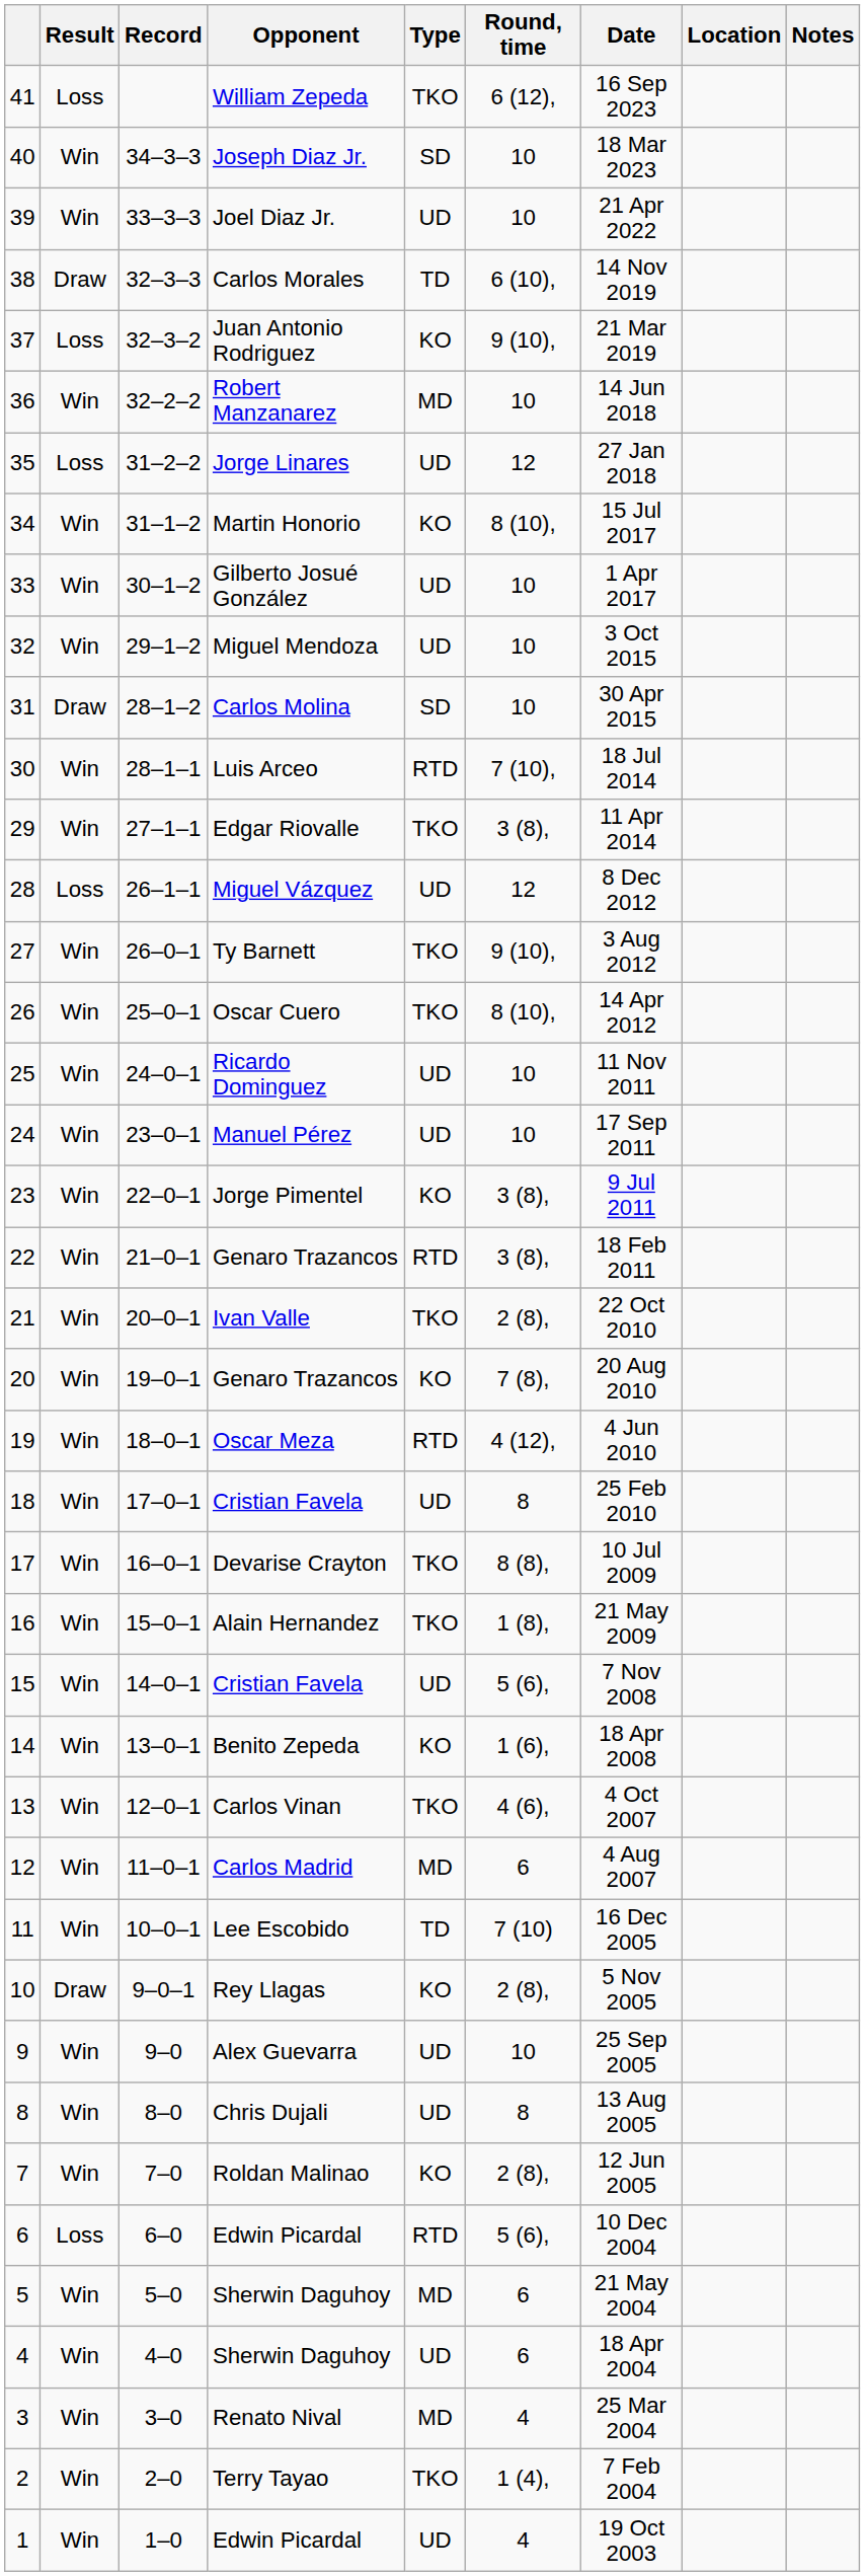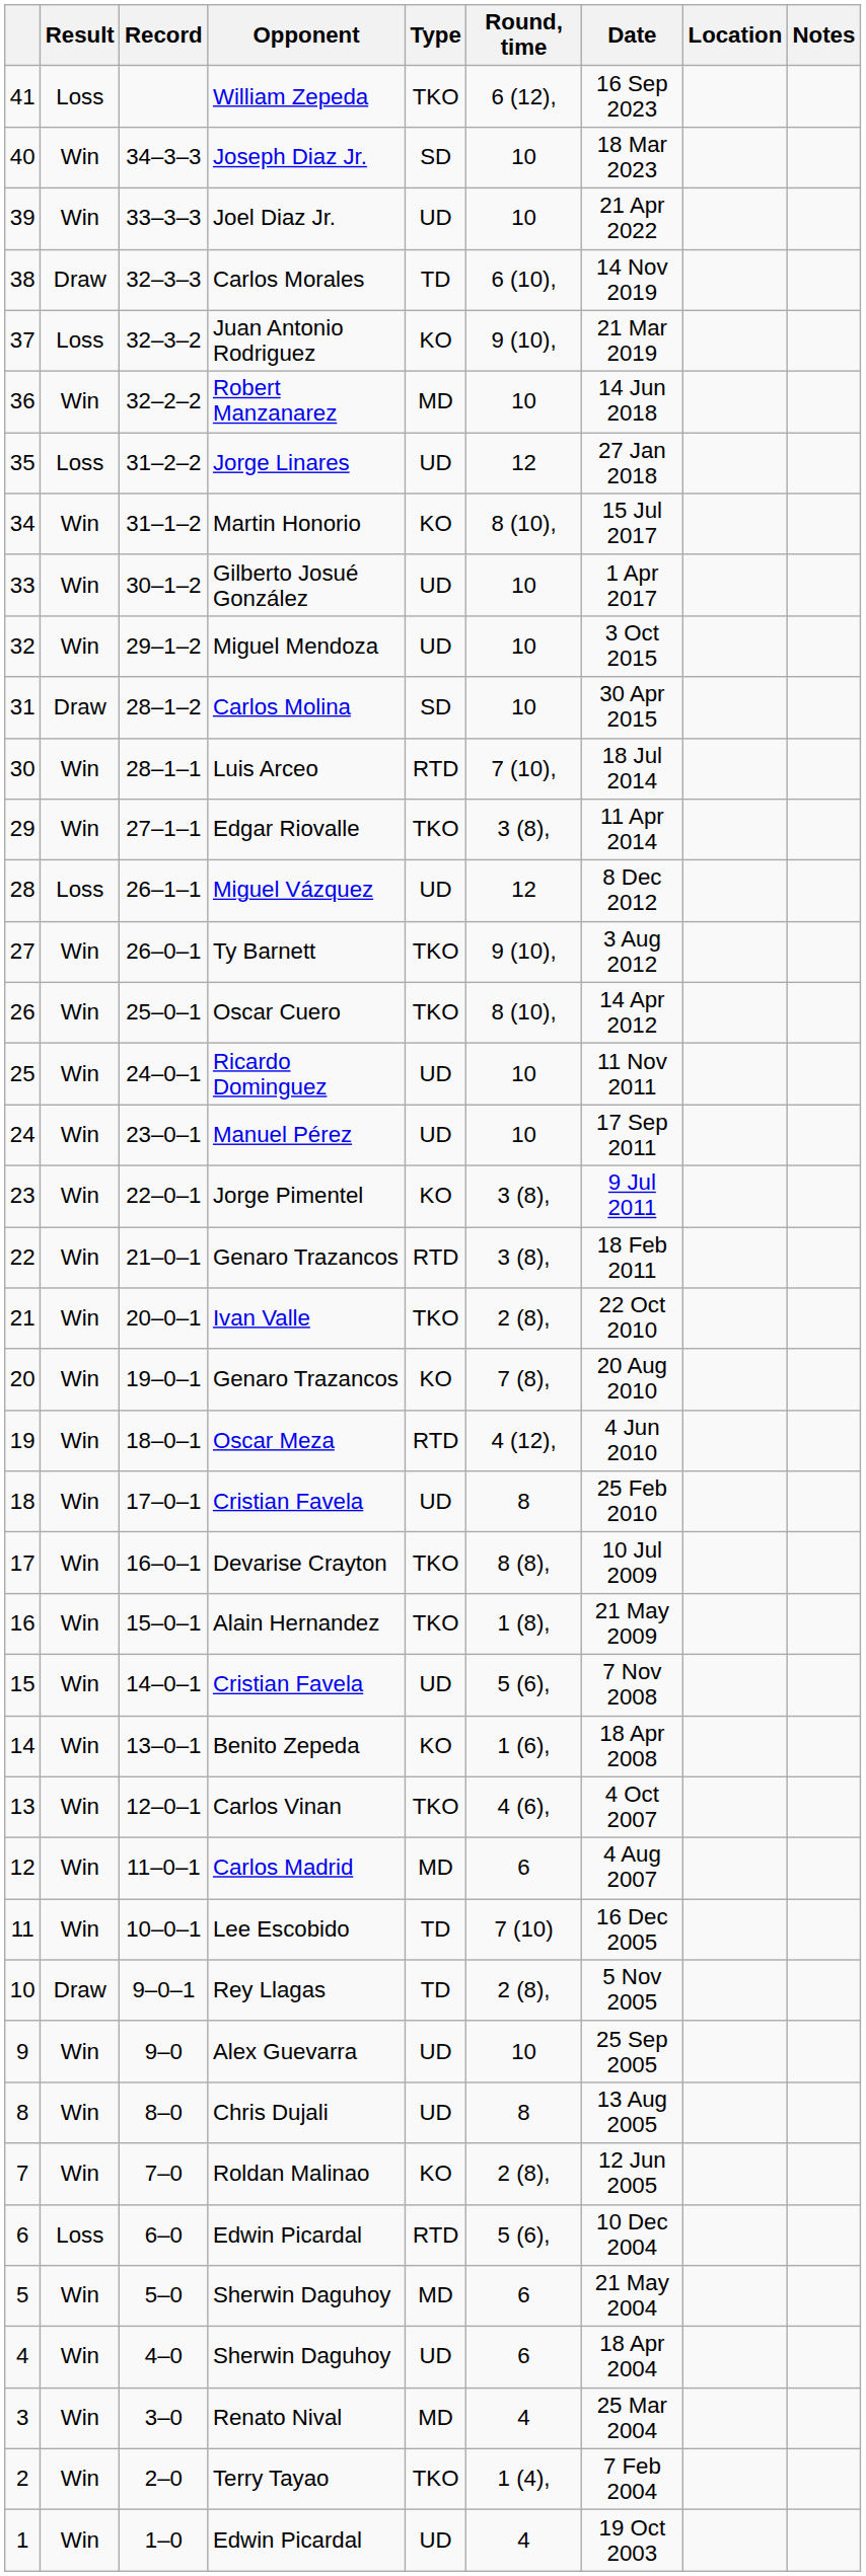Rey Llagas | Type: KO -> TD
